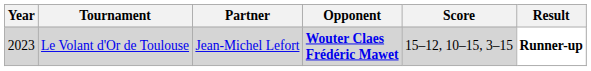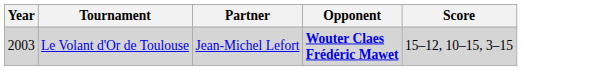- column: Result | Runner-up
Le Volant d'Or de Toulouse | Year: 2023 -> 2003
